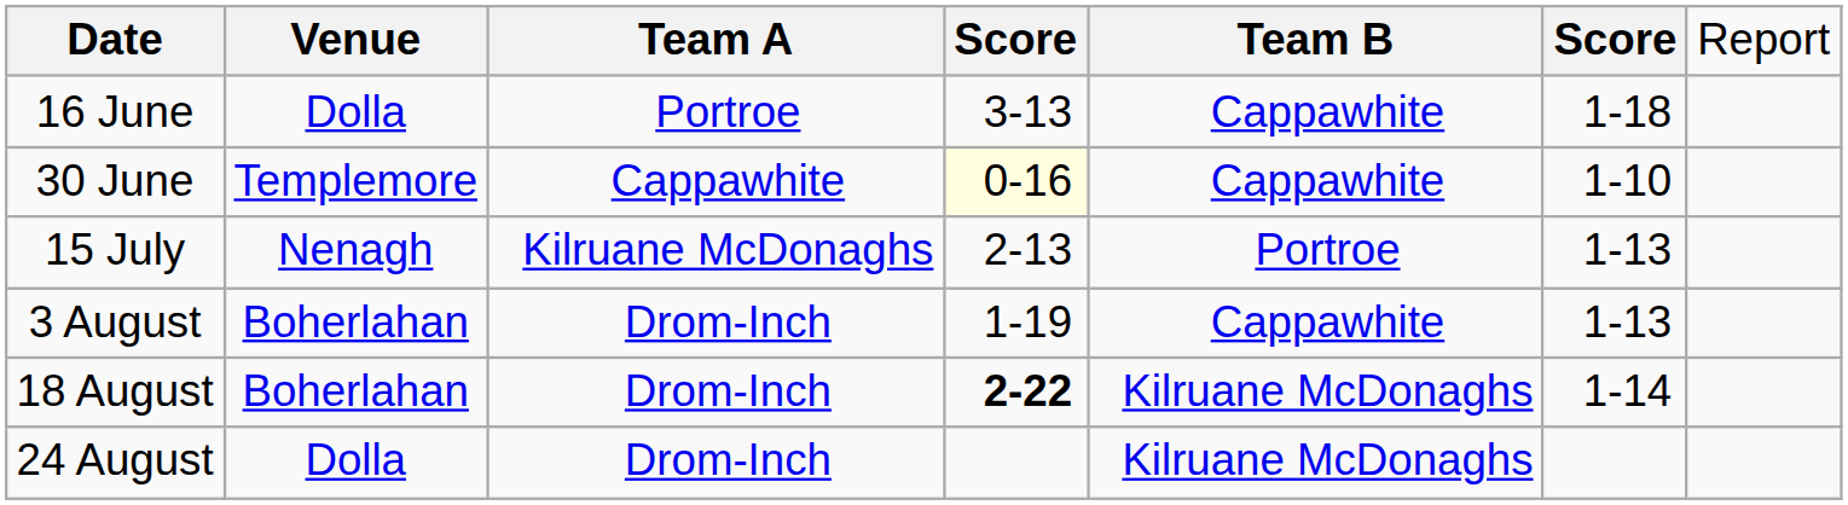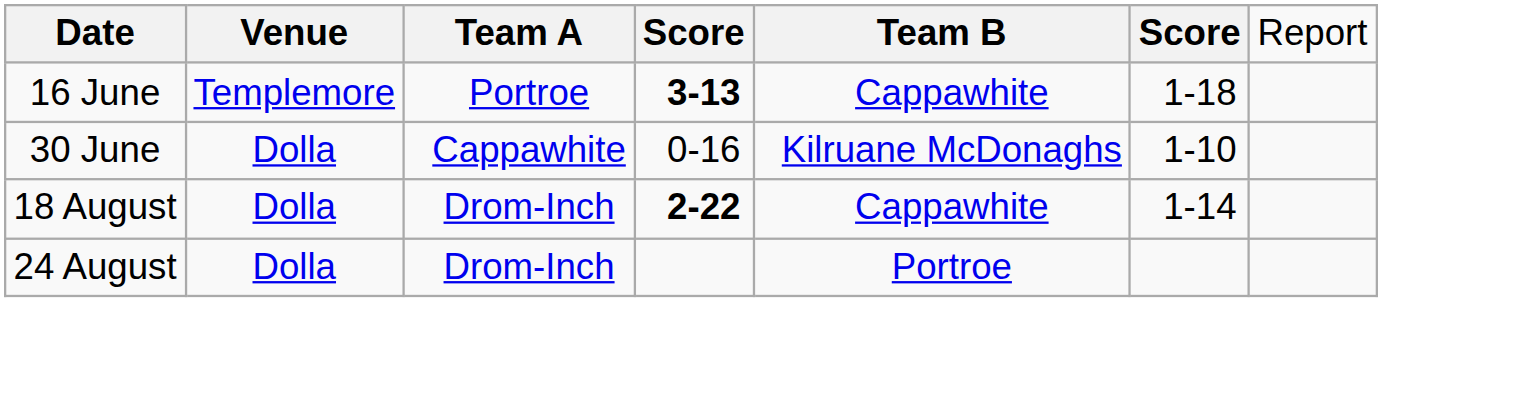16 June | column 2: Dolla -> Templemore
16 June | column 4: normal -> bold
30 June | column 2: Templemore -> Dolla
30 June | column 4: lightyellow background -> no background
30 June | column 5: Cappawhite -> Kilruane McDonaghs
- row: 15 July | Nenagh | Kilruane McDonaghs | 2-13 | Portroe | 1-13
- row: 3 August | Boherlahan | Drom-Inch | 1-19 | Cappawhite | 1-13
18 August | column 2: Boherlahan -> Dolla
18 August | column 5: Kilruane McDonaghs -> Cappawhite
24 August | column 5: Kilruane McDonaghs -> Portroe
